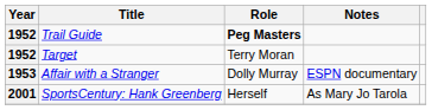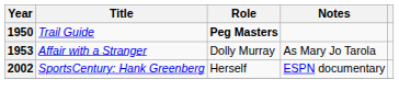Trail Guide | Year: 1952 -> 1950
- row: 1952 | Target | Terry Moran
Affair with a Stranger | Notes: ESPN documentary -> As Mary Jo Tarola
SportsCentury: Hank Greenberg | Year: 2001 -> 2002
SportsCentury: Hank Greenberg | Notes: As Mary Jo Tarola -> ESPN documentary
